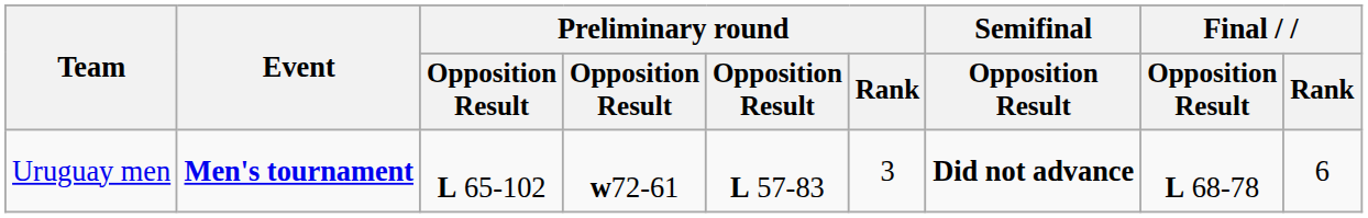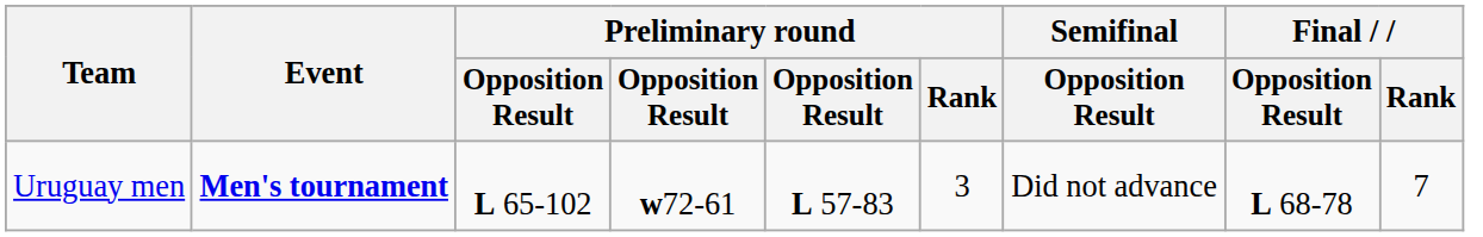Uruguay men | Semifinal / Opposition Result: bold -> normal
Uruguay men | Final / Rank: 6 -> 7
